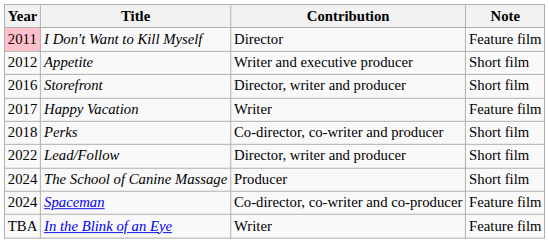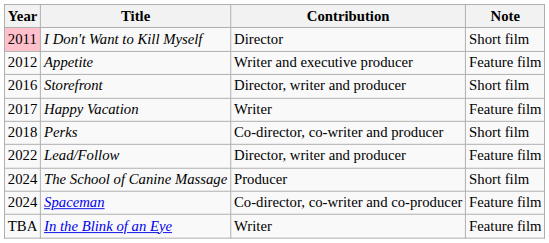I Don't Want to Kill Myself | Note: Feature film -> Short film
Appetite | Note: Short film -> Feature film
Lead/Follow | Note: Short film -> Feature film
